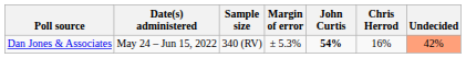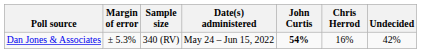columns swapped: Date(s) administered <-> Margin of error
Dan Jones & Associates | Undecided: lightsalmon background -> no background
